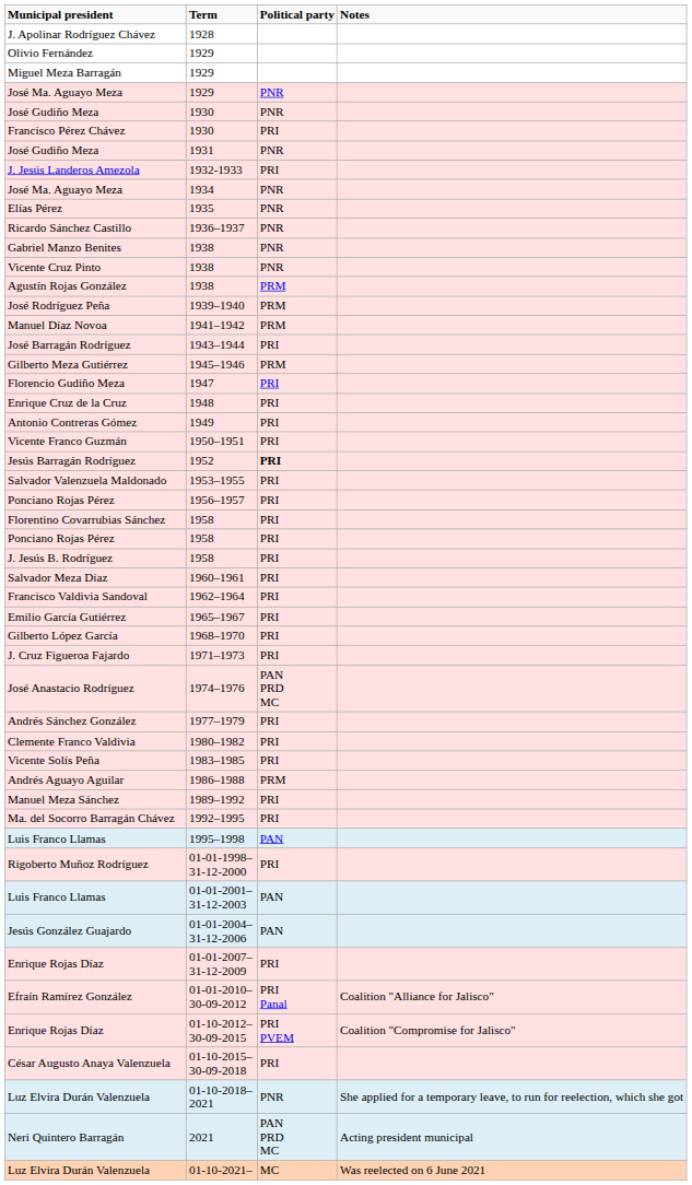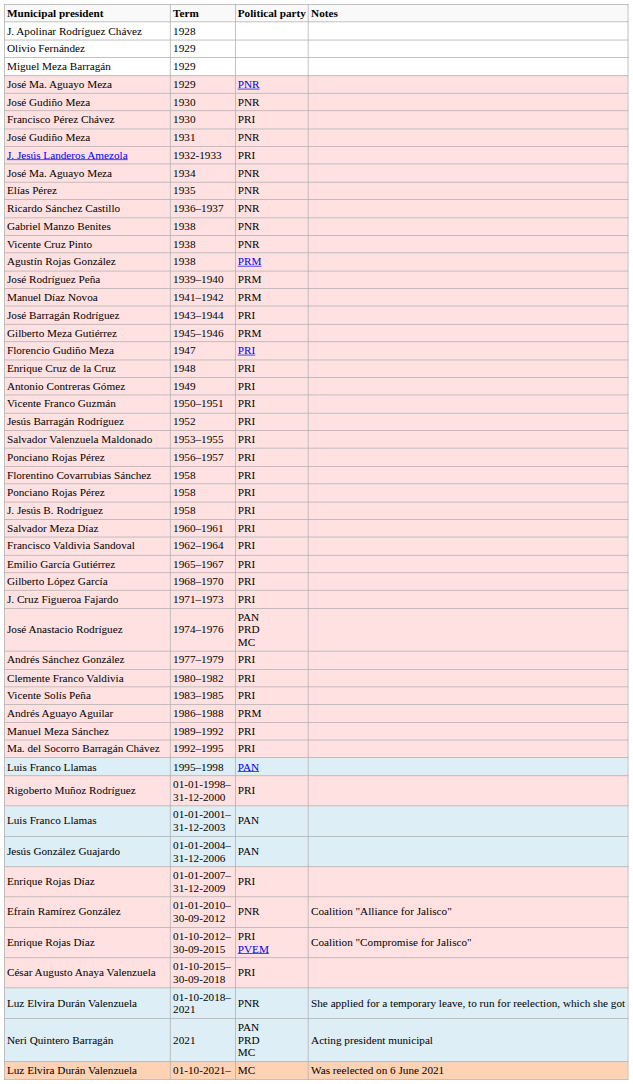Jesús Barragán Rodríguez | Political party: bold -> normal
Efraín Ramírez González | Political party: PRI Panal -> PNR
